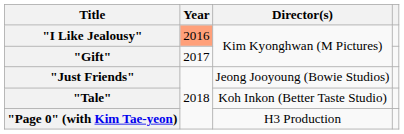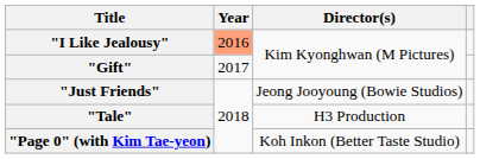"Tale" | Director(s): Koh Inkon (Better Taste Studio) -> H3 Production
"Page 0" (with Kim Tae-yeon) | Director(s): H3 Production -> Koh Inkon (Better Taste Studio)
